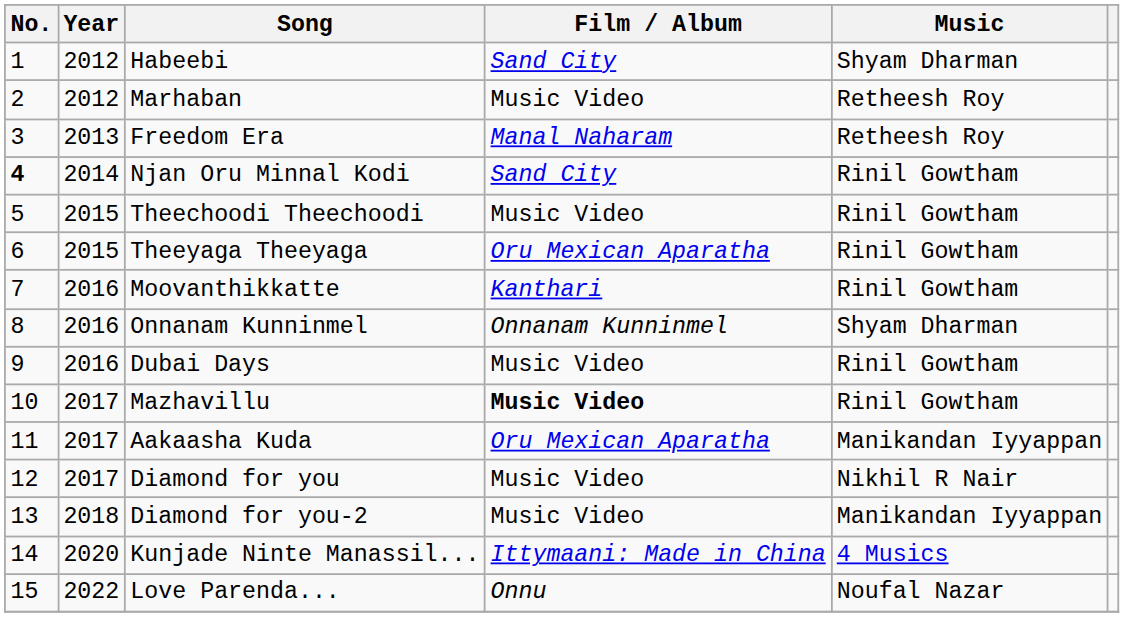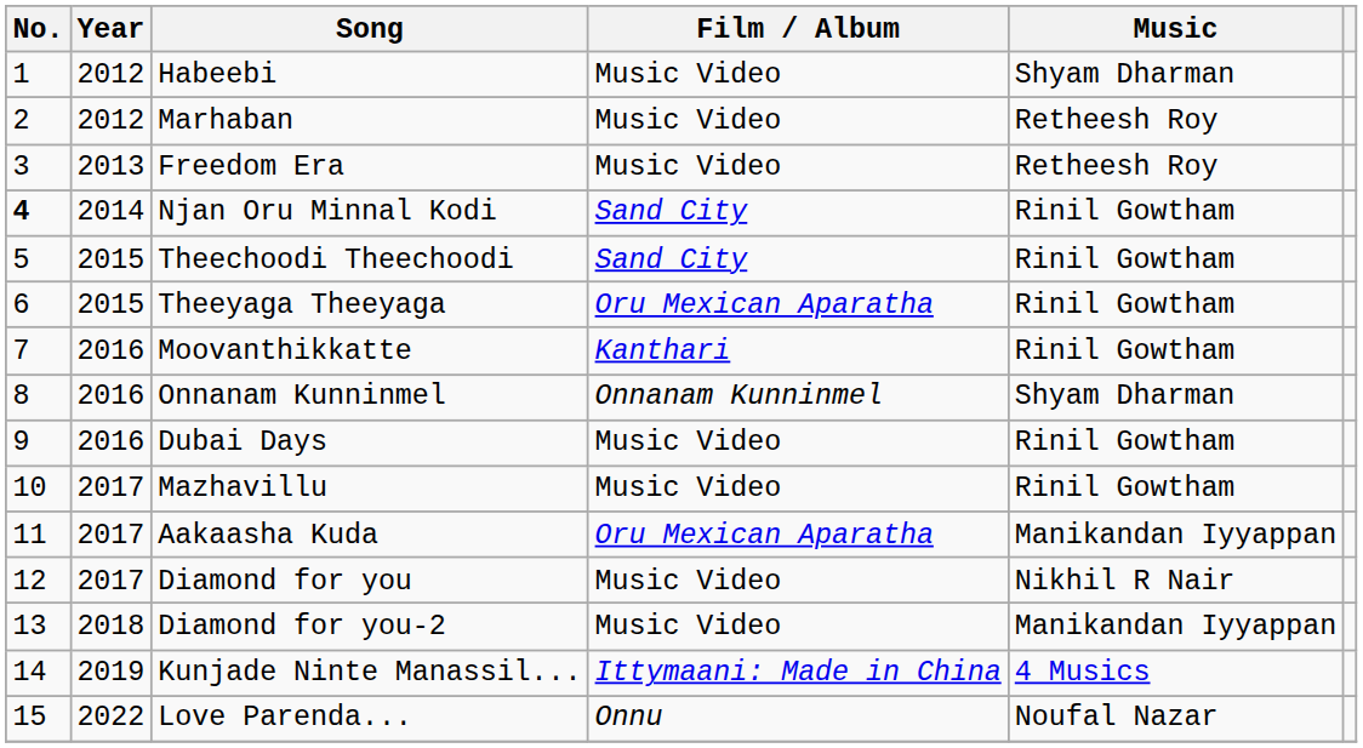Habeebi | Film / Album: Sand City -> Music Video
Freedom Era | Film / Album: Manal Naharam -> Music Video
Theechoodi Theechoodi | Film / Album: Music Video -> Sand City
Mazhavillu | Film / Album: bold -> normal
Kunjade Ninte Manassil... | Year: 2020 -> 2019
